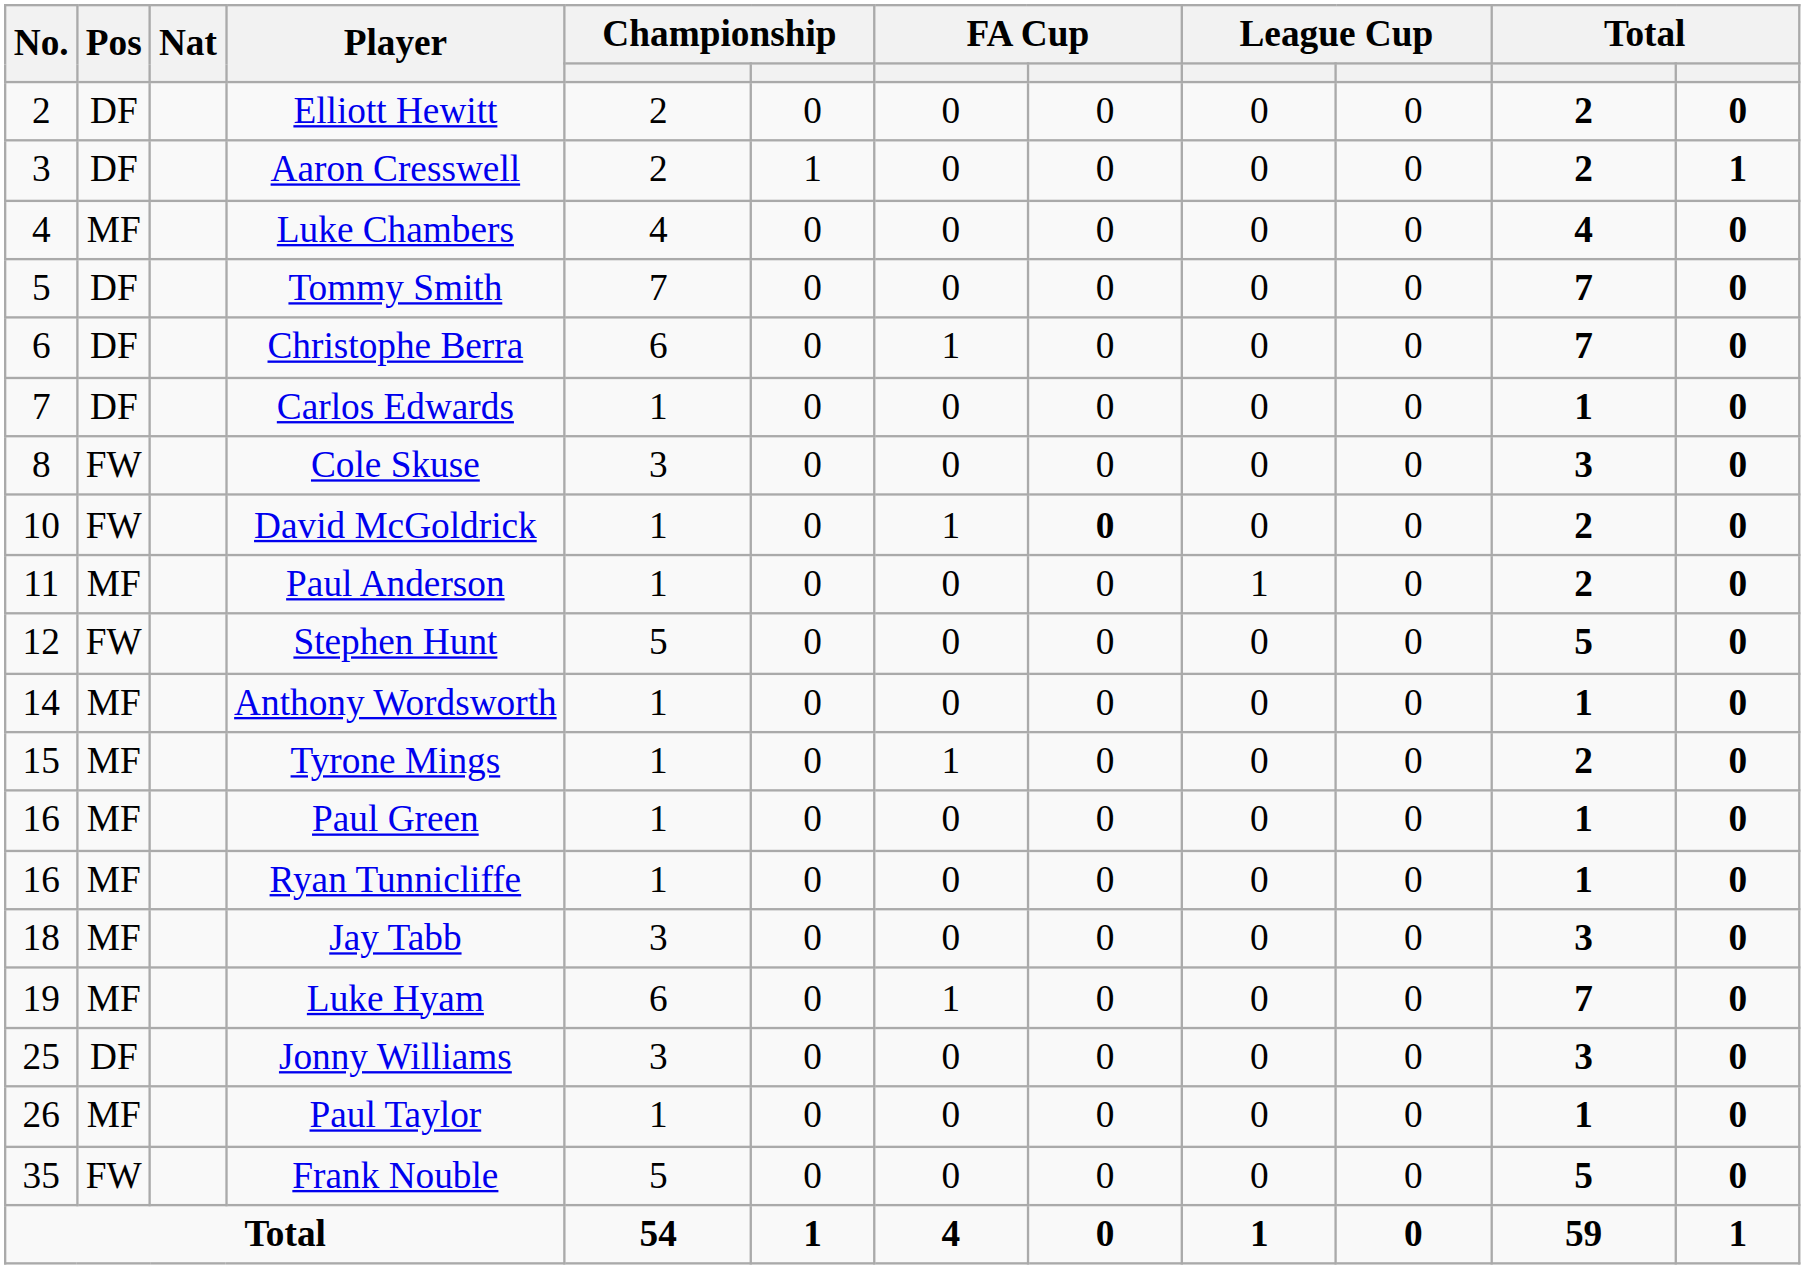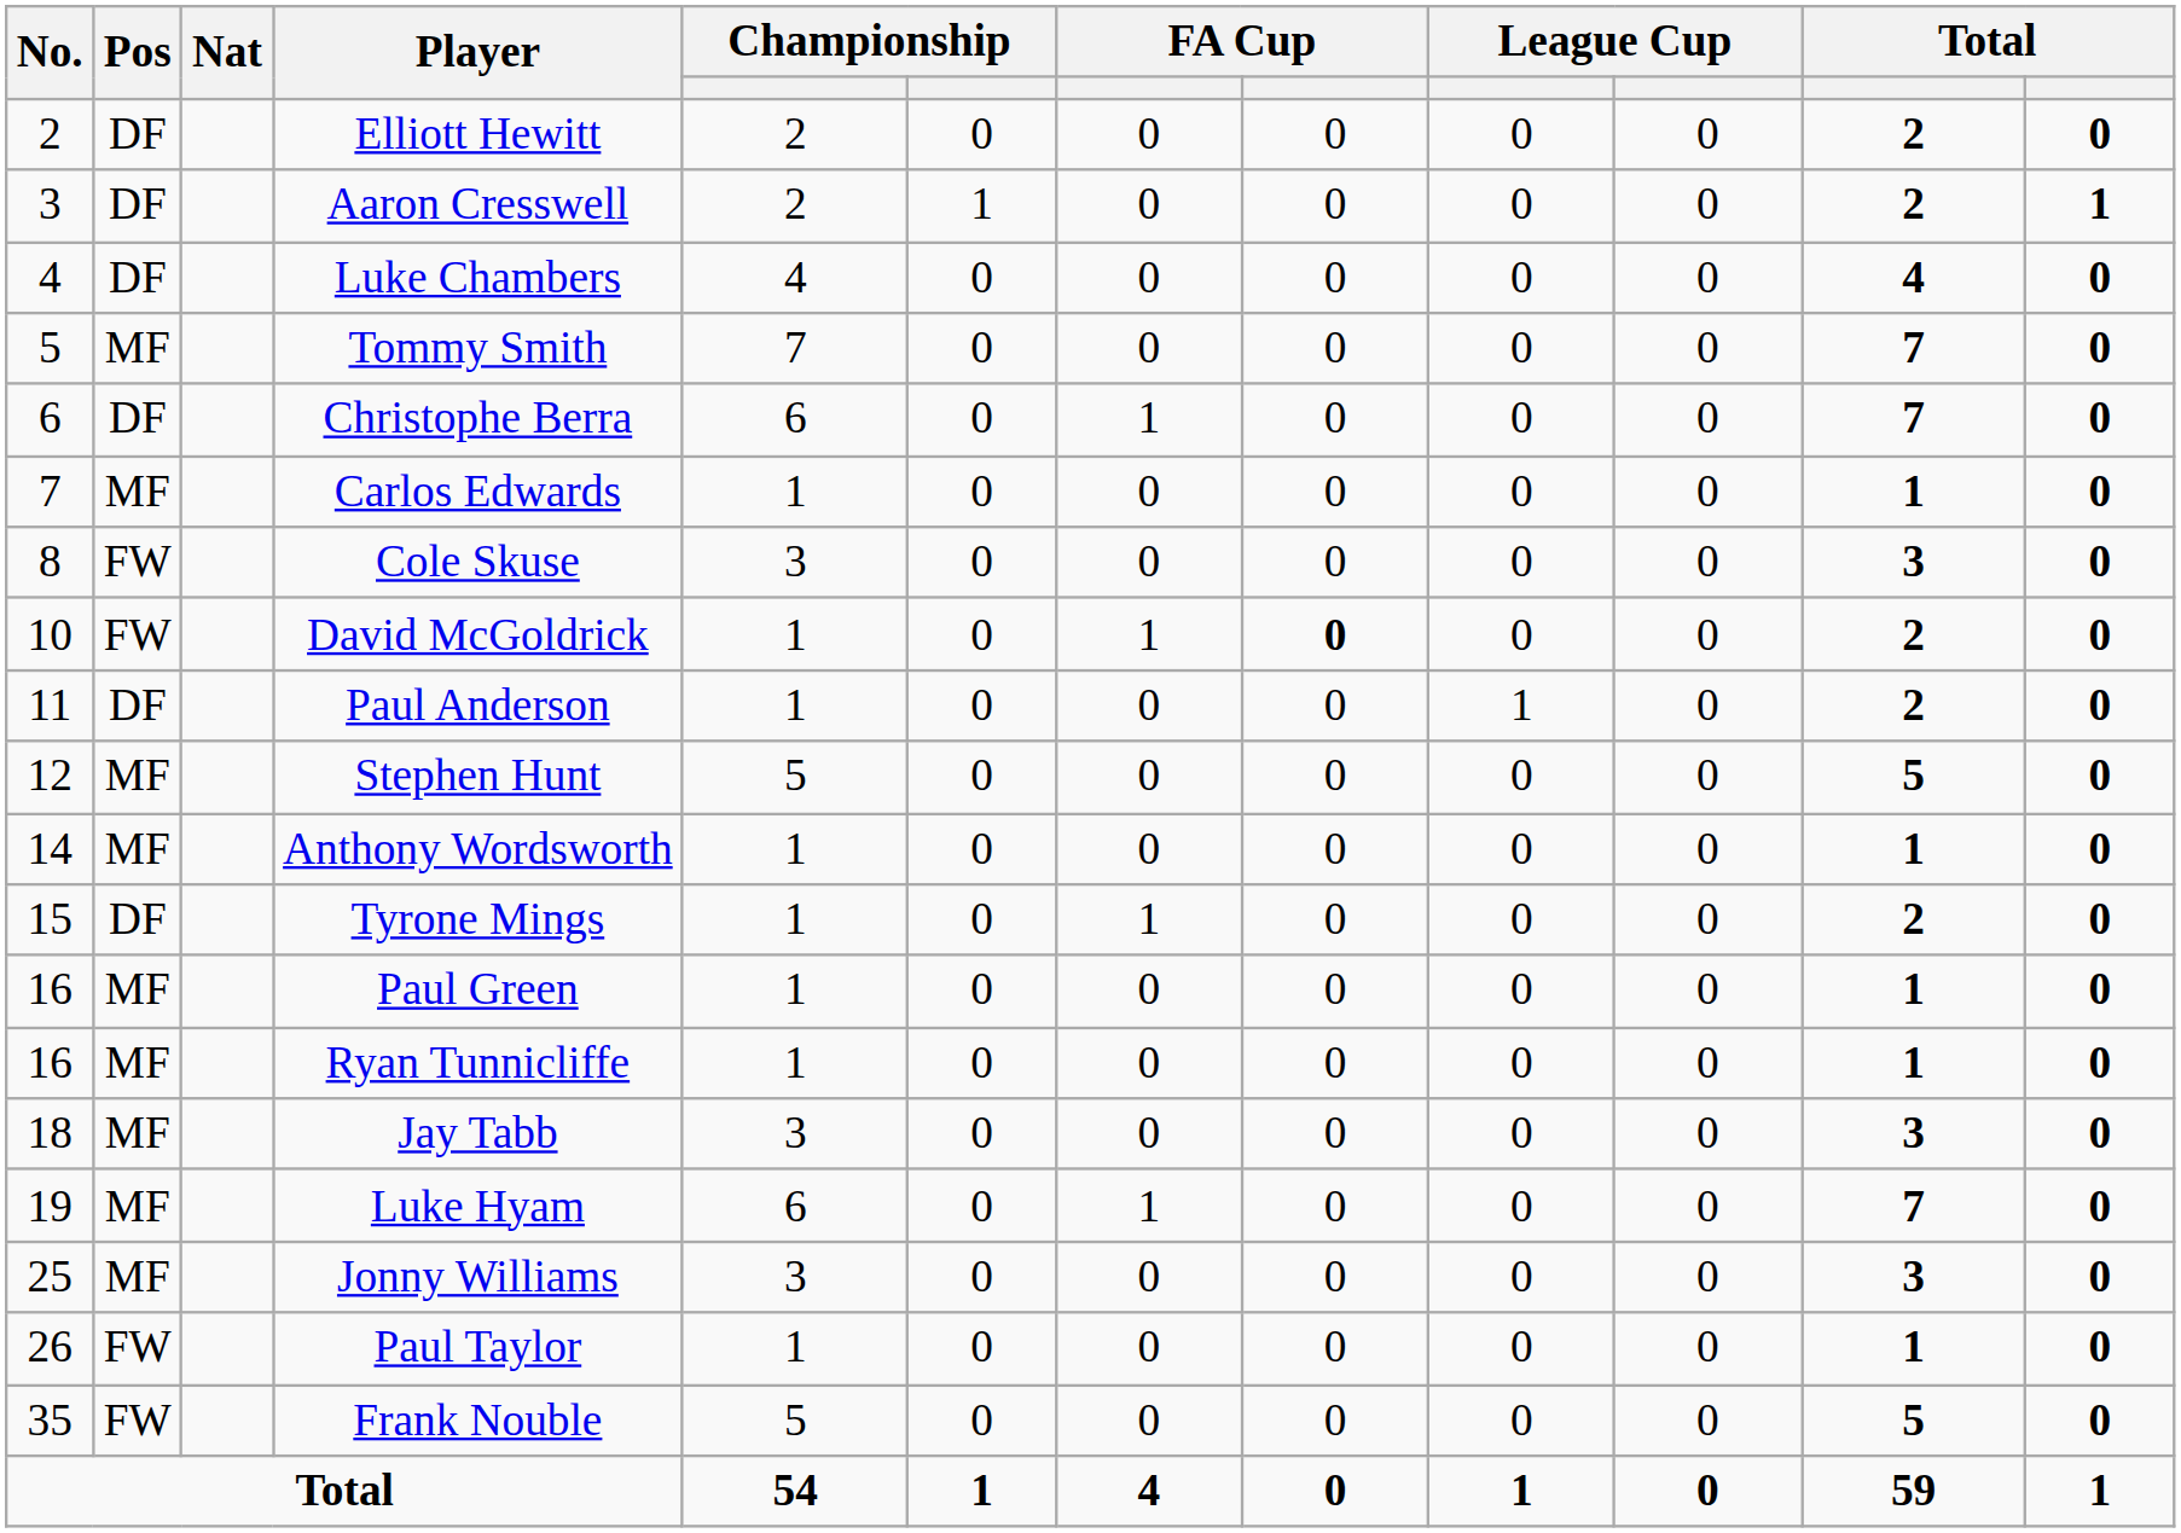Luke Chambers | Pos: MF -> DF
Tommy Smith | Pos: DF -> MF
Carlos Edwards | Pos: DF -> MF
Paul Anderson | Pos: MF -> DF
Stephen Hunt | Pos: FW -> MF
Tyrone Mings | Pos: MF -> DF
Jonny Williams | Pos: DF -> MF
Paul Taylor | Pos: MF -> FW
